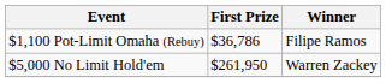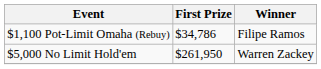$1,100 Pot-Limit Omaha (Rebuy) | First Prize: $36,786 -> $34,786
